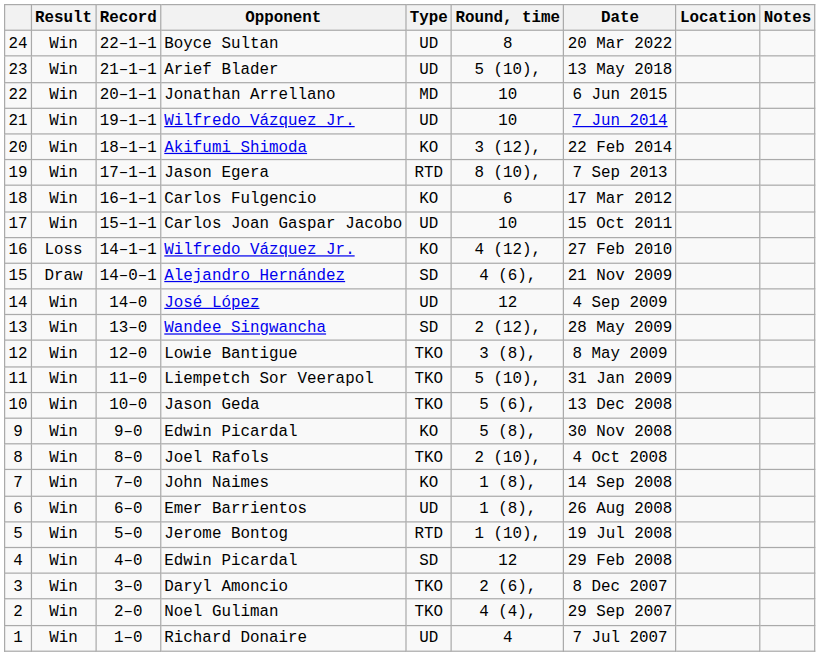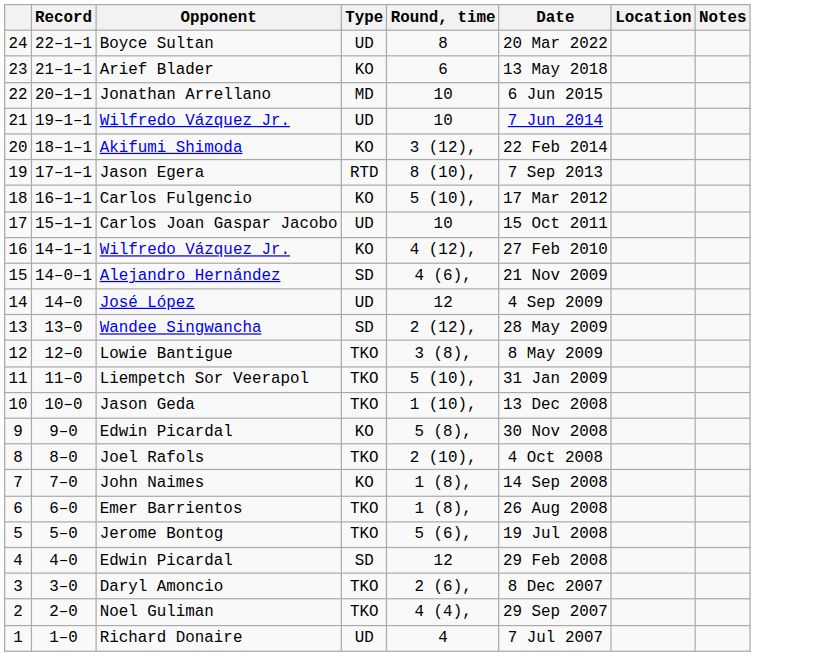- column: Result | Win | Win | Win | Win | Win | Win | Win | Win | Loss | Draw | Win | Win | Win | Win | Win | Win | Win | Win | Win | Win | Win | Win | Win | Win
Arief Blader | Type: UD -> KO
Arief Blader | Round, time: 5 (10), -> 6
Carlos Fulgencio | Round, time: 6 -> 5 (10),
Jason Geda | Round, time: 5 (6), -> 1 (10),
Emer Barrientos | Type: UD -> TKO
Jerome Bontog | Type: RTD -> TKO
Jerome Bontog | Round, time: 1 (10), -> 5 (6),
